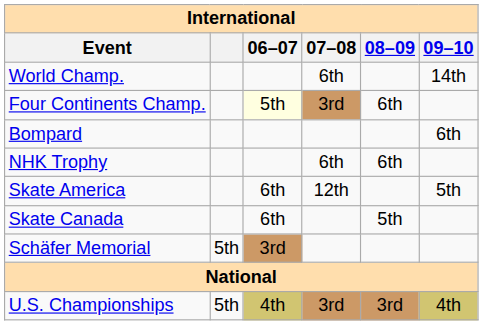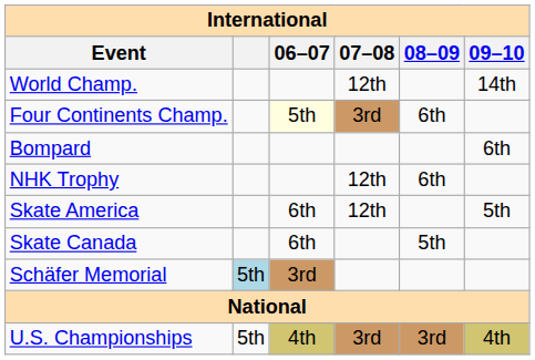World Champ. | 07–08: 6th -> 12th
NHK Trophy | 07–08: 6th -> 12th
Schäfer Memorial | column 2: no background -> lightblue background
